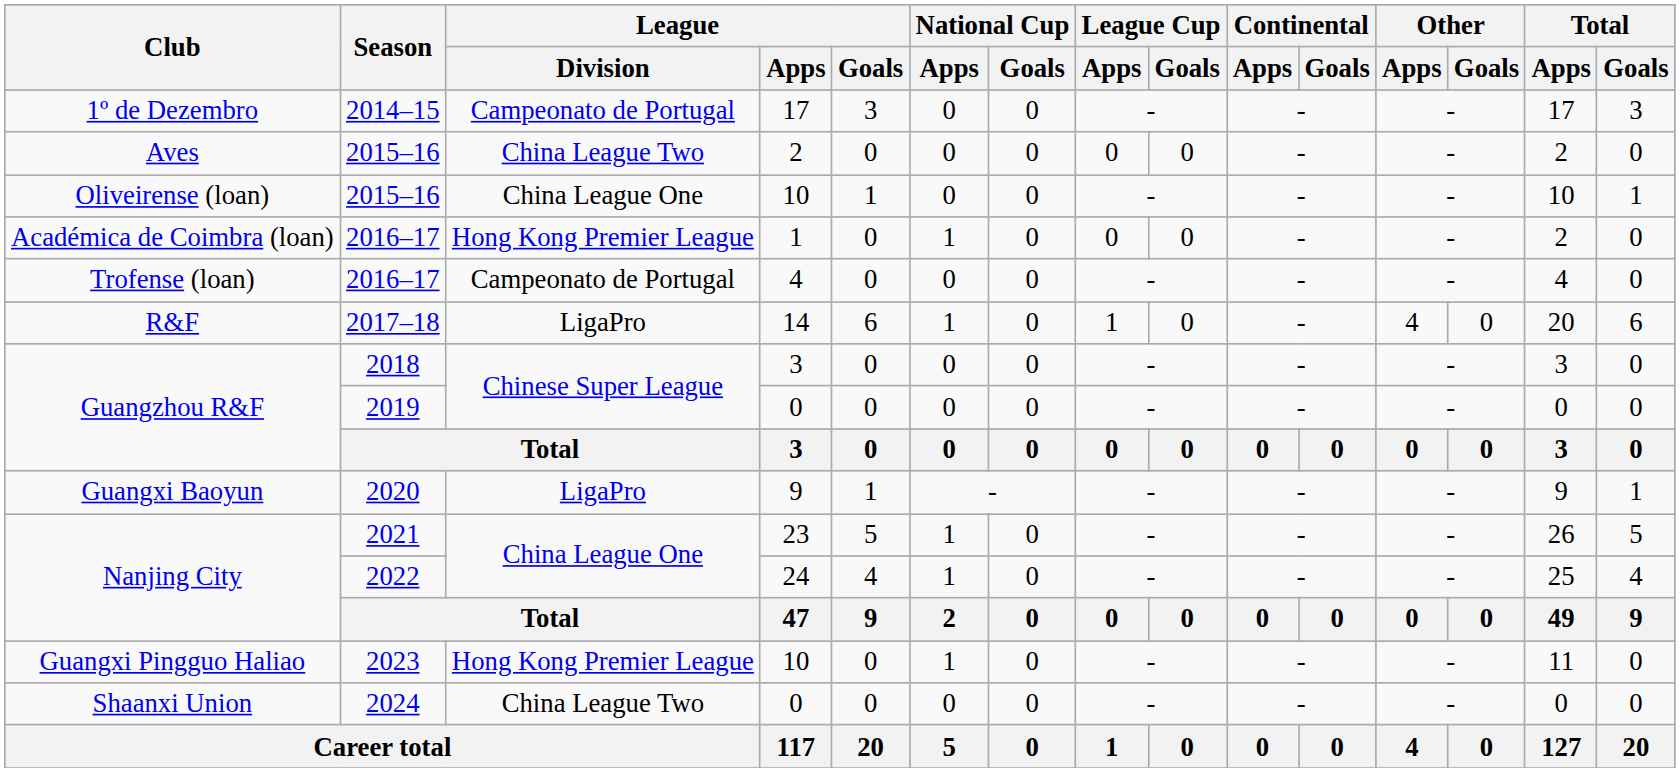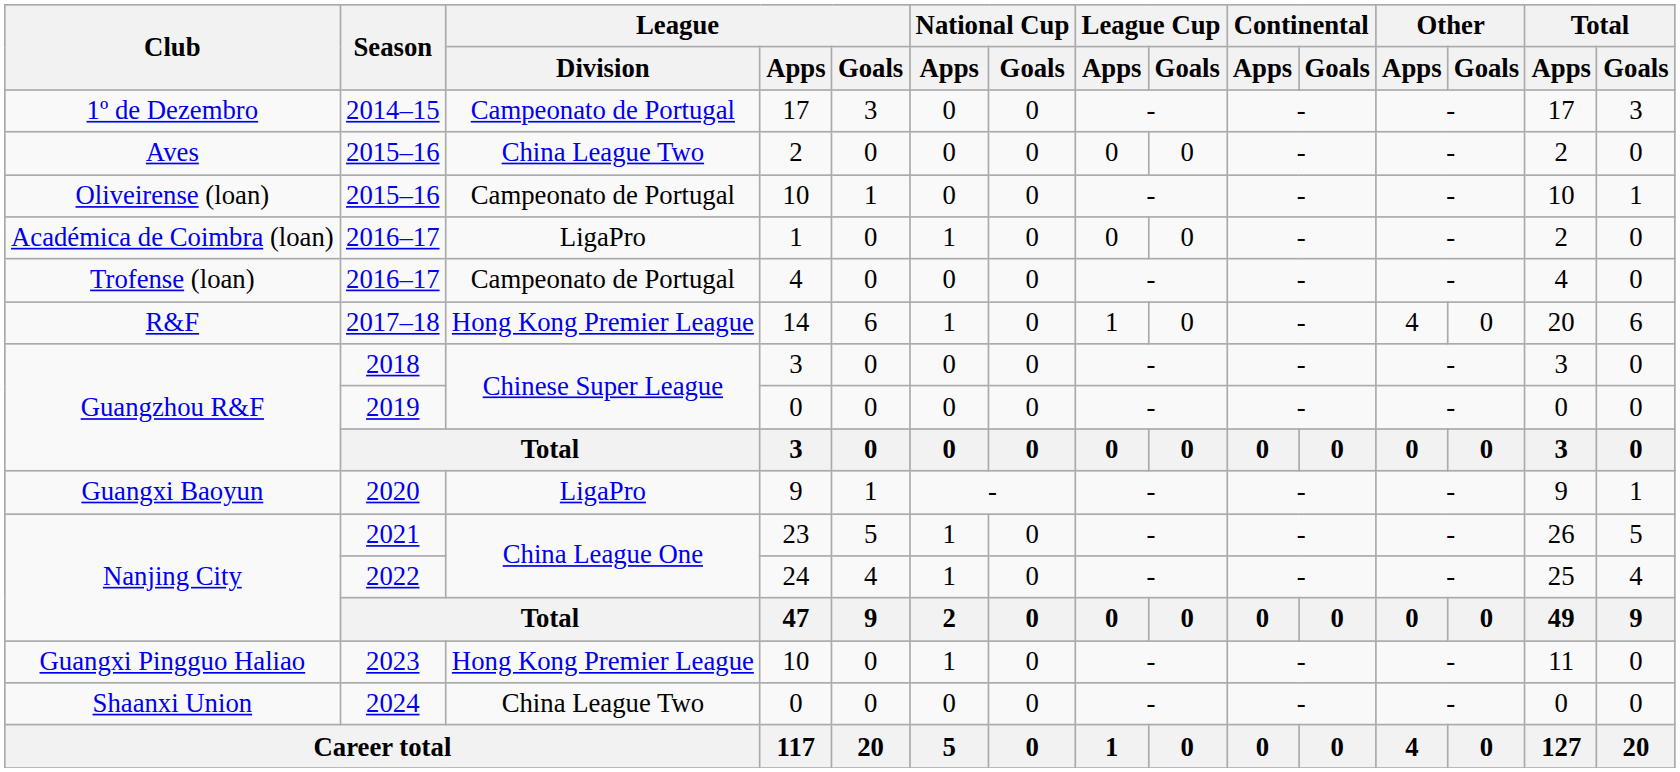Oliveirense (loan) | League / Division: China League One -> Campeonato de Portugal
Académica de Coimbra (loan) | League / Division: Hong Kong Premier League -> LigaPro
R&F | League / Division: LigaPro -> Hong Kong Premier League
